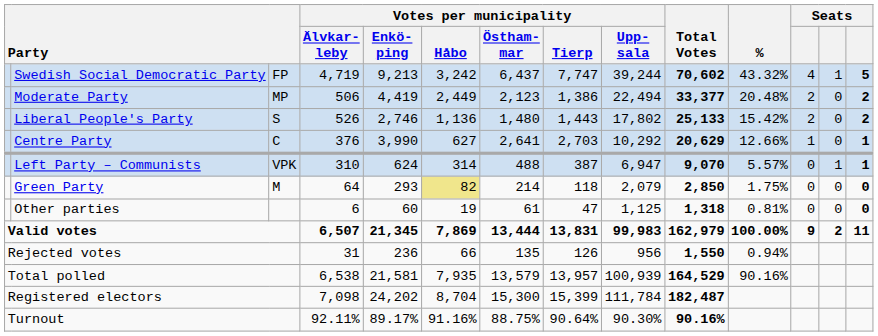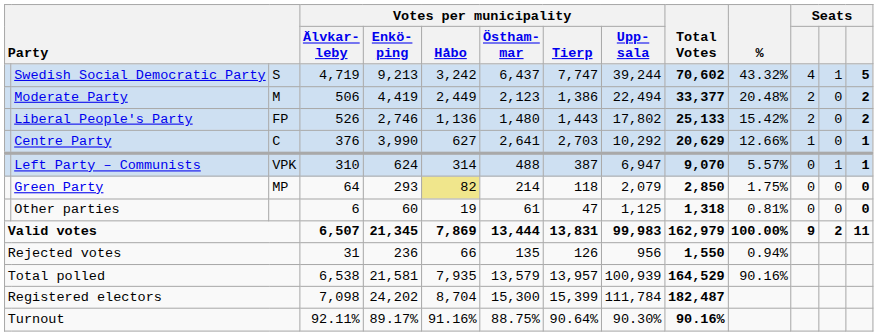Swedish Social Democratic Party | column 3: FP -> S
Moderate Party | column 3: MP -> M
Liberal People's Party | column 3: S -> FP
Green Party | column 3: M -> MP
